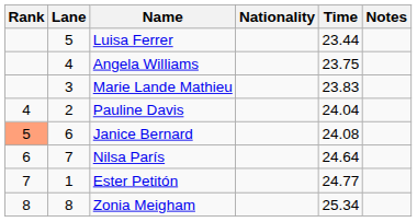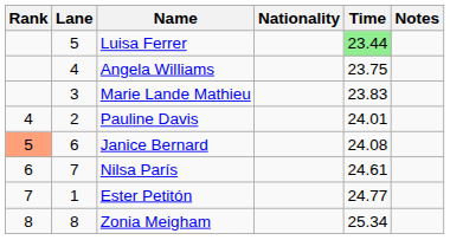Luisa Ferrer | Time: no background -> lightgreen background
Pauline Davis | Time: 24.04 -> 24.01
Nilsa París | Time: 24.64 -> 24.61
